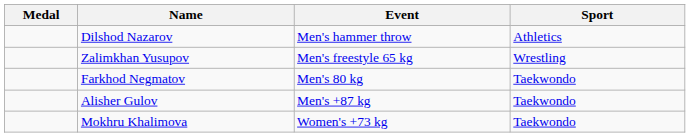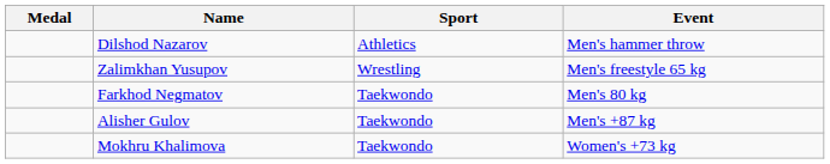columns swapped: Sport <-> Event
